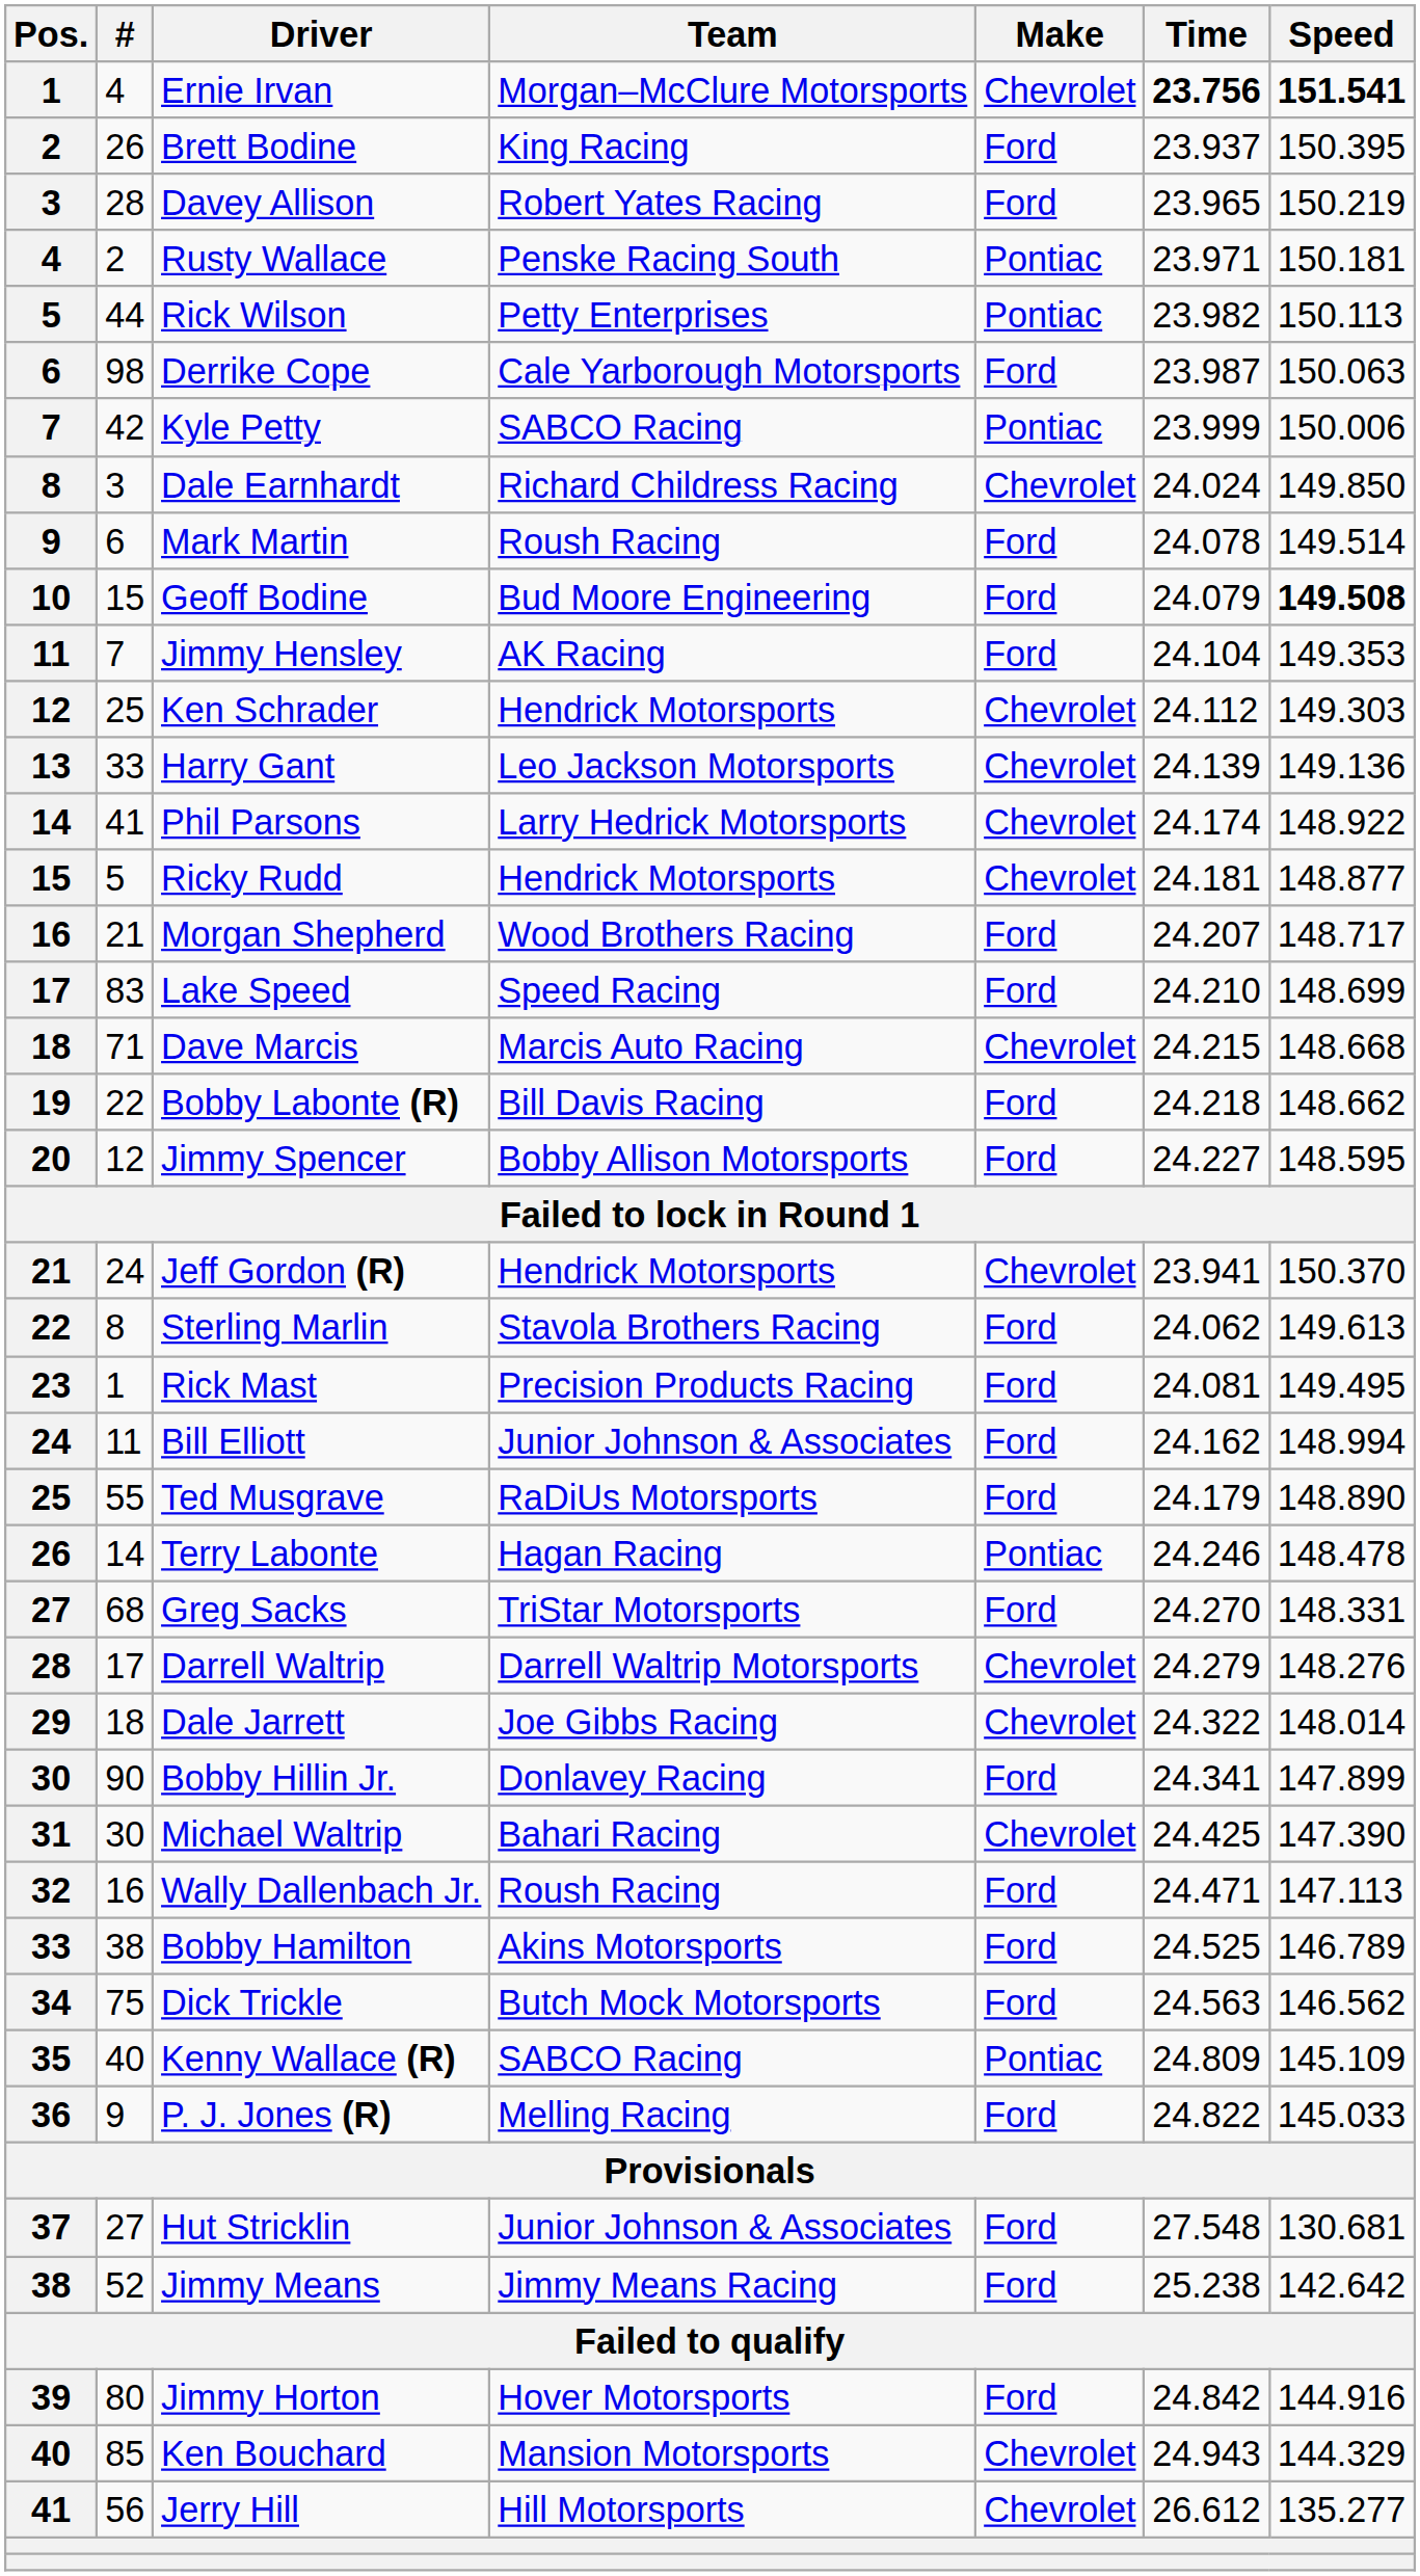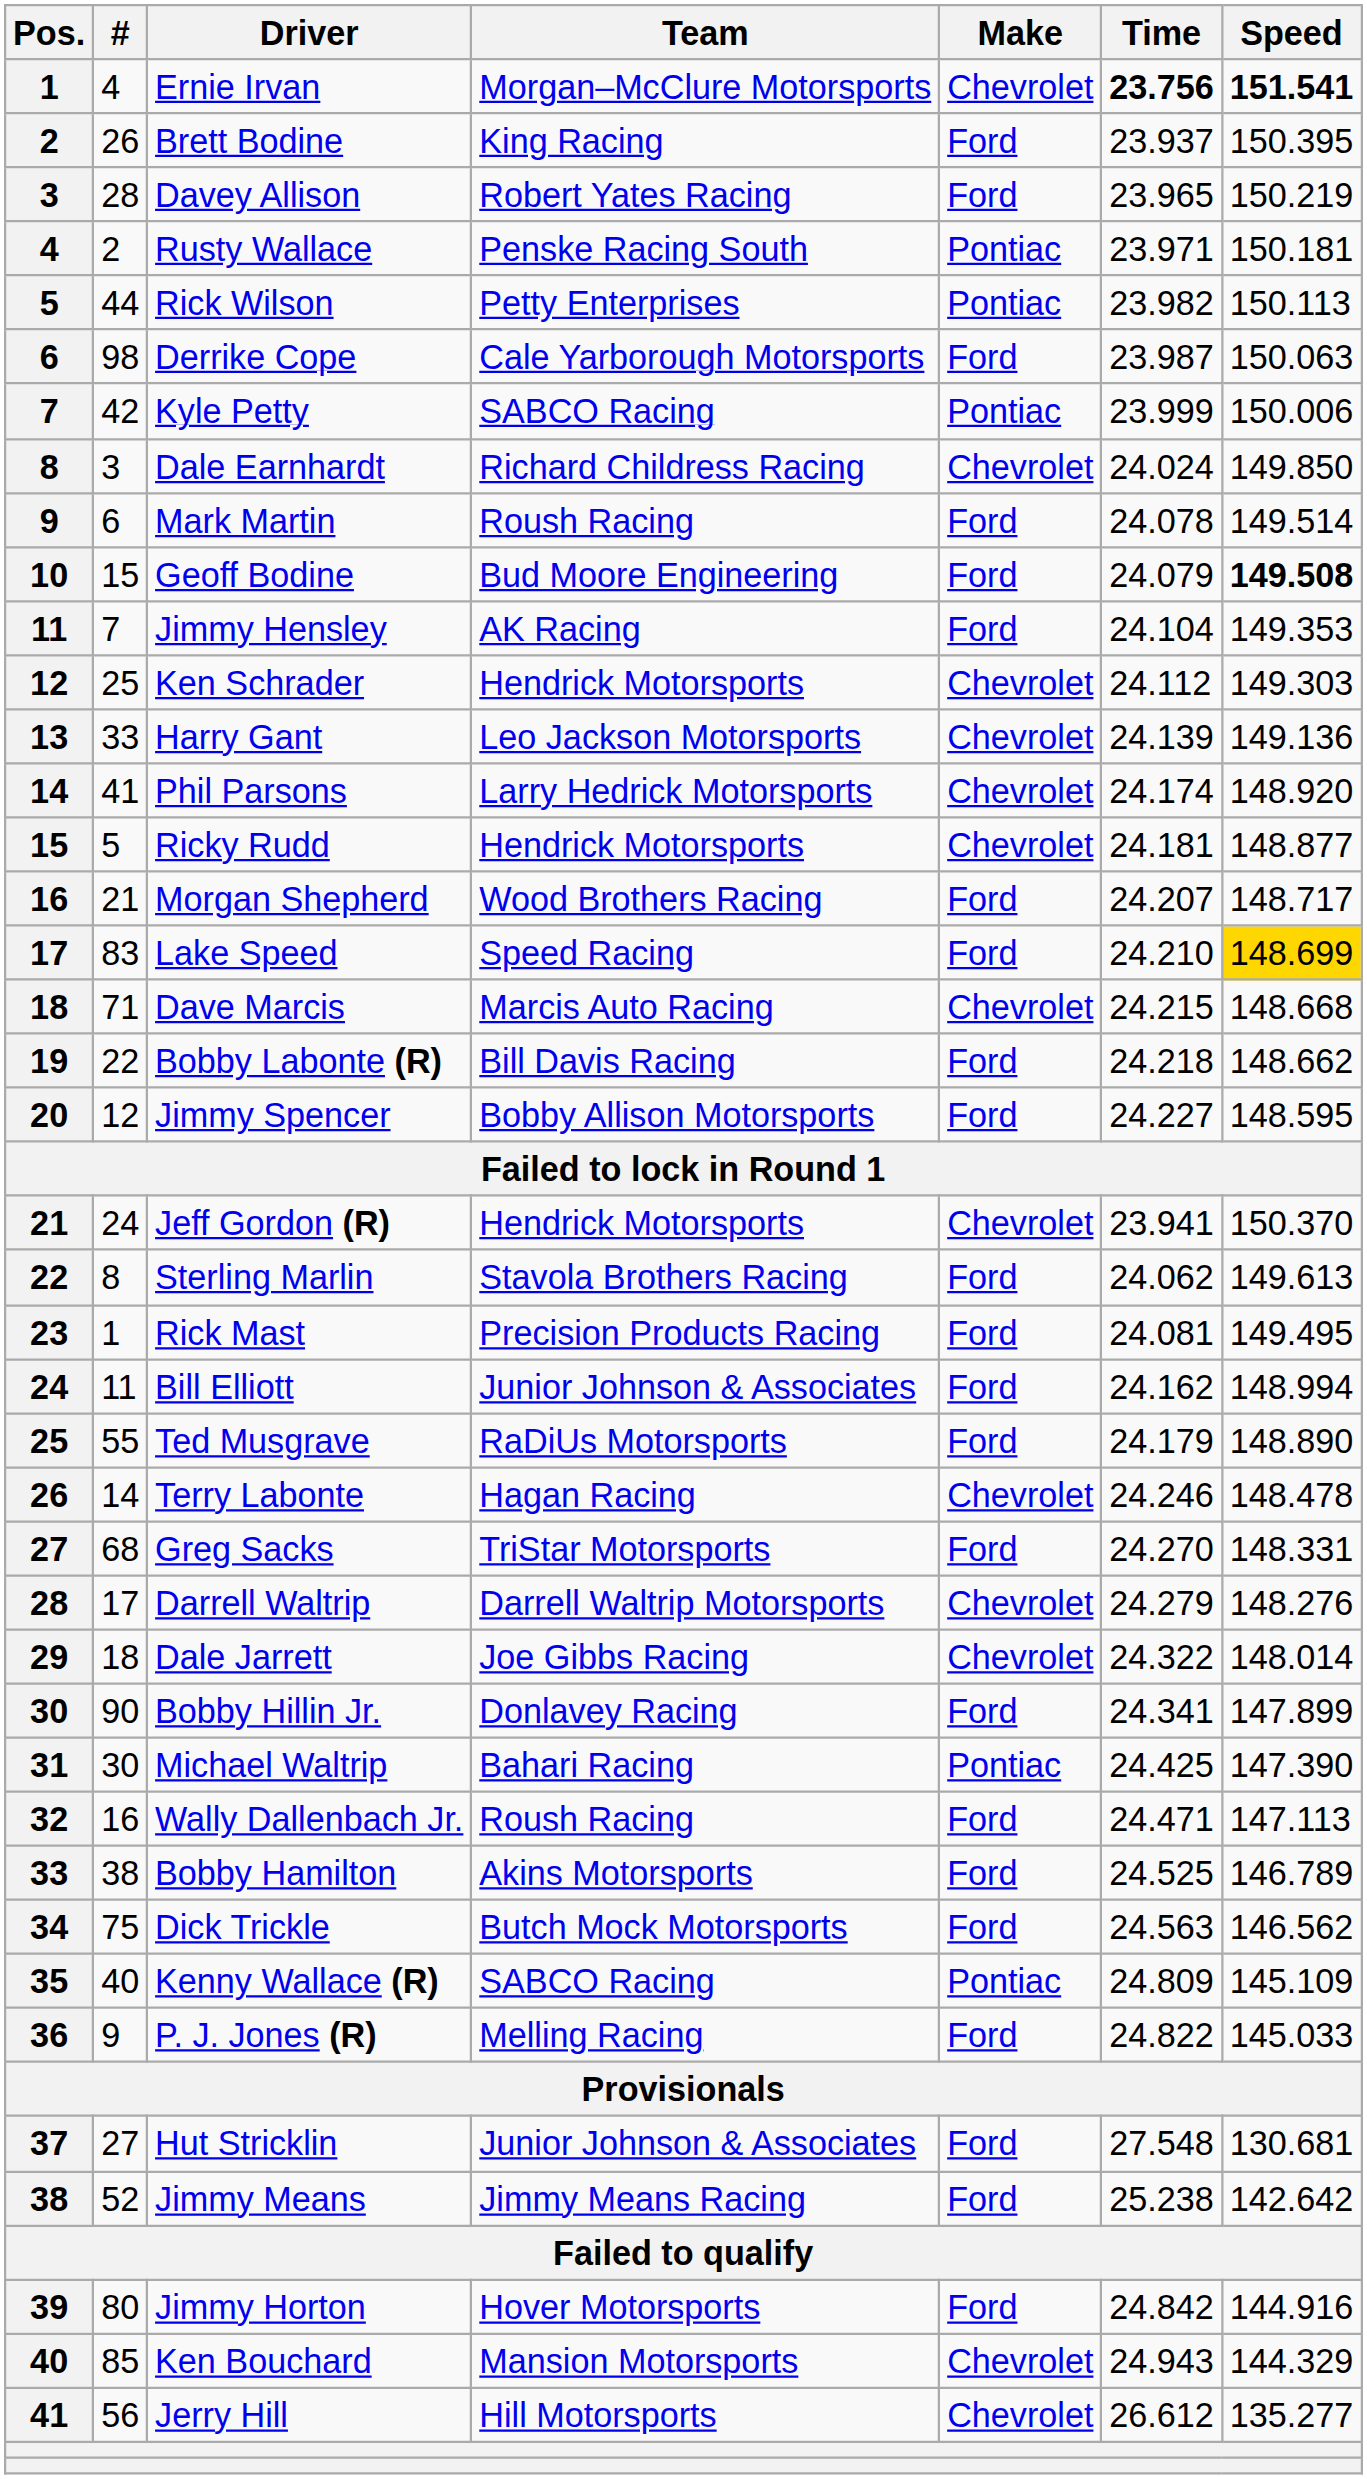Phil Parsons | Speed: 148.922 -> 148.920
Lake Speed | Speed: no background -> gold background
Terry Labonte | Make: Pontiac -> Chevrolet
Michael Waltrip | Make: Chevrolet -> Pontiac
